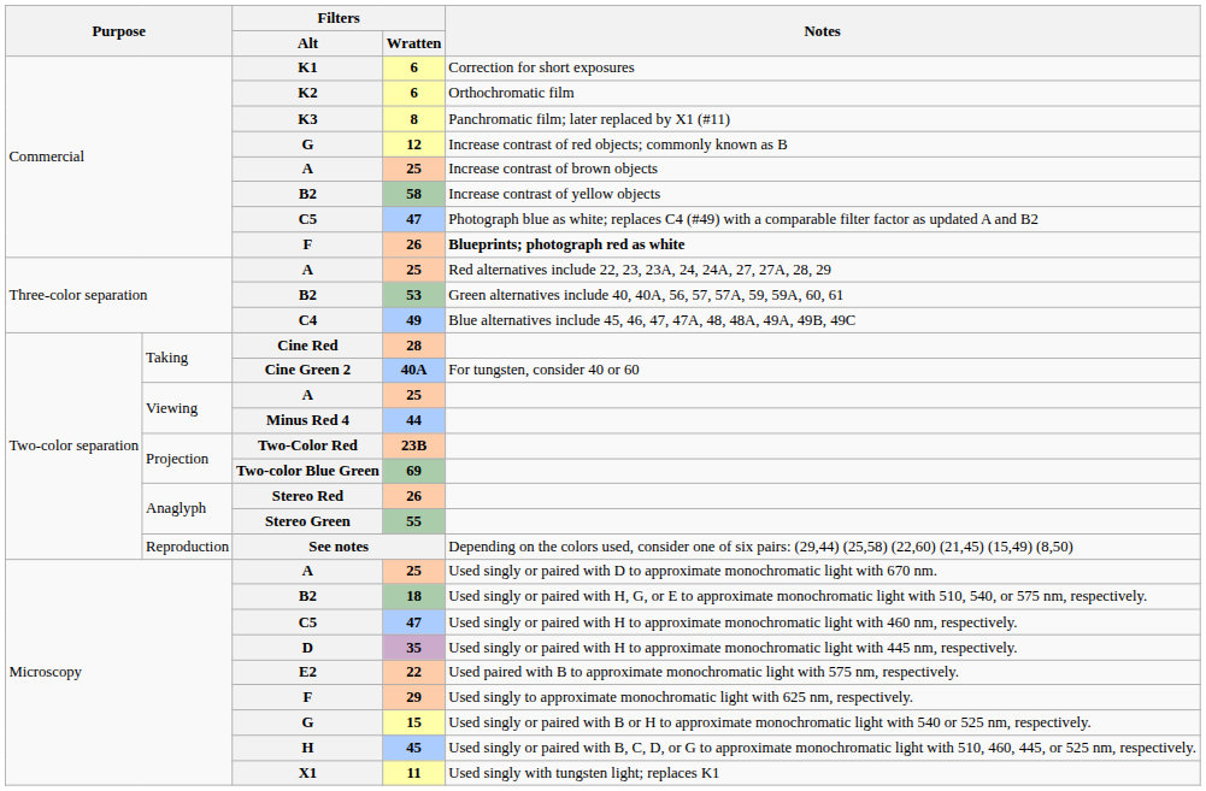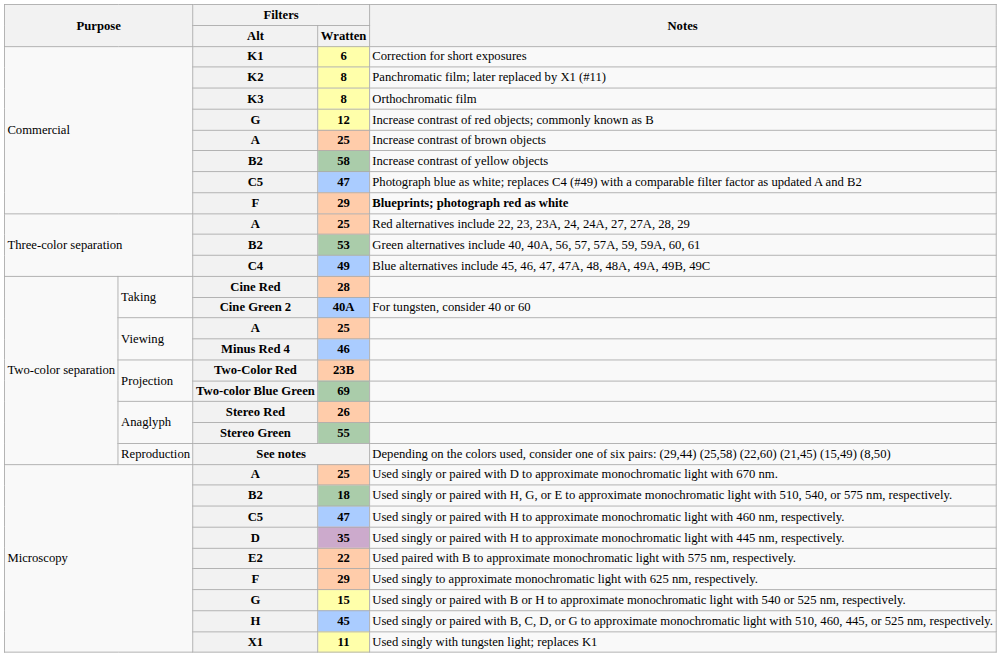K2 | Filters / Wratten: 6 -> 8
K2 | Notes: Orthochromatic film -> Panchromatic film; later replaced by X1 (#11)
K3 | Notes: Panchromatic film; later replaced by X1 (#11) -> Orthochromatic film
Commercial / F | Filters / Wratten: 26 -> 29
Minus Red 4 | Filters / Wratten: 44 -> 46
